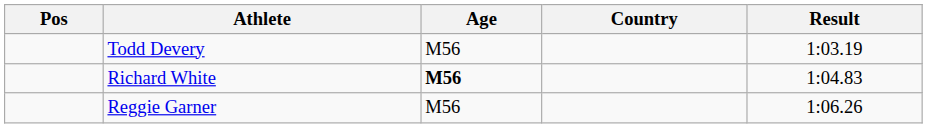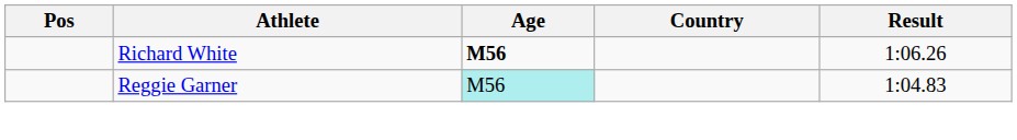- row: Todd Devery | M56 | 1:03.19
Richard White | Result: 1:04.83 -> 1:06.26
Reggie Garner | Age: no background -> paleturquoise background
Reggie Garner | Result: 1:06.26 -> 1:04.83
